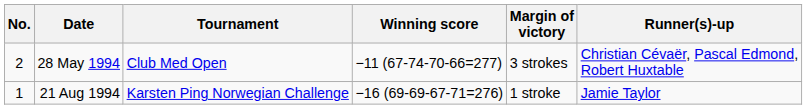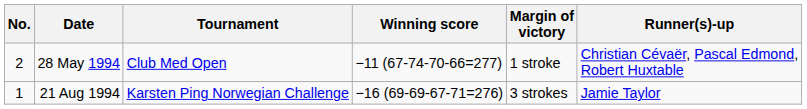28 May 1994 | Margin of victory: 3 strokes -> 1 stroke
21 Aug 1994 | Margin of victory: 1 stroke -> 3 strokes
